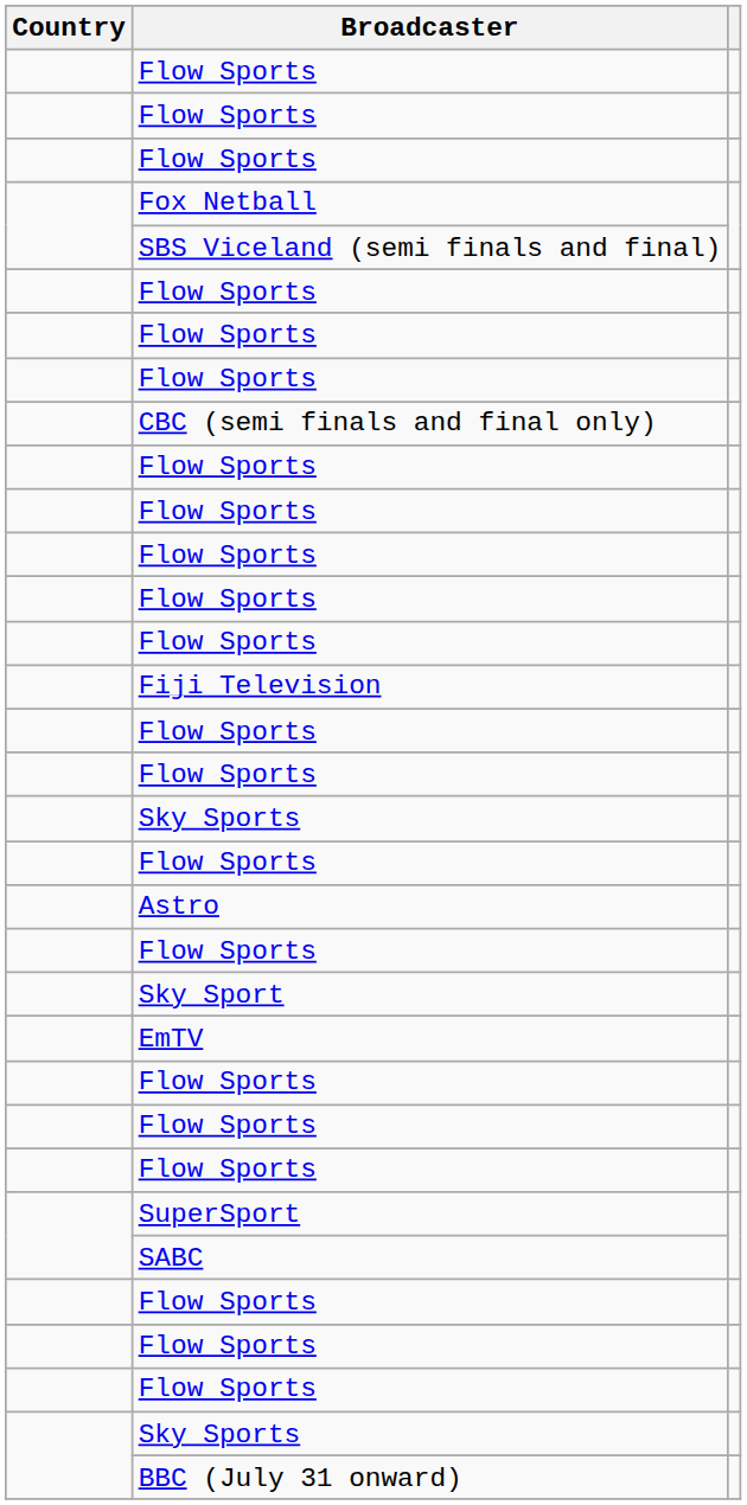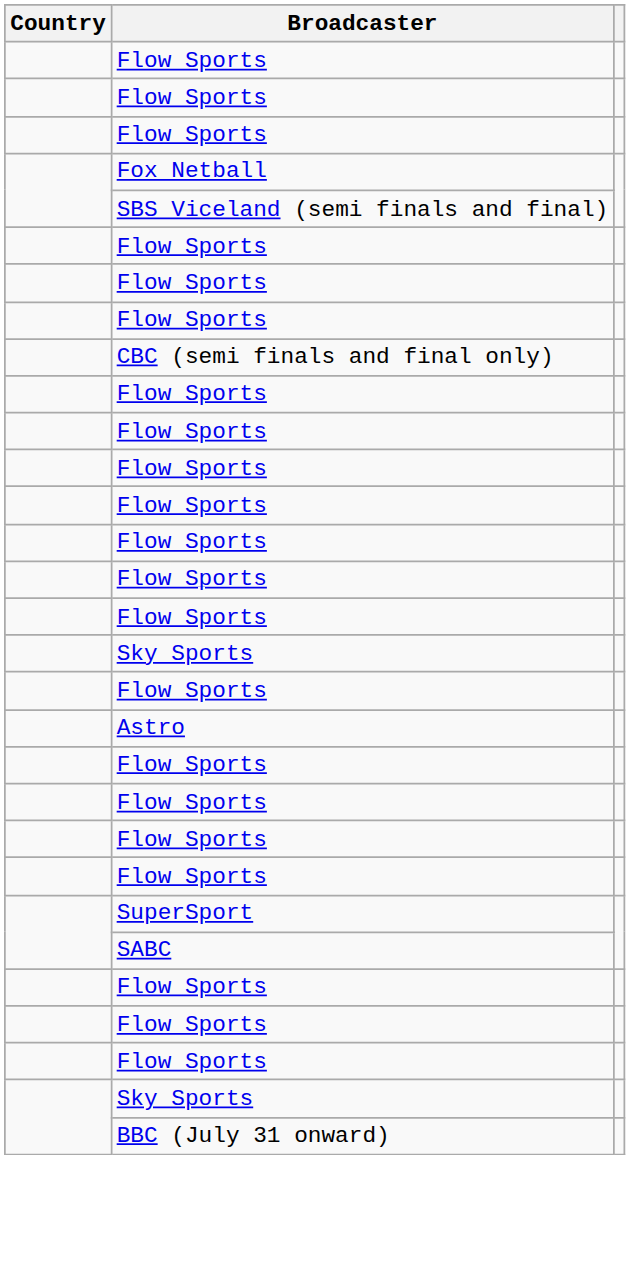- row: Fiji Television
- row: Sky Sport
- row: EmTV
